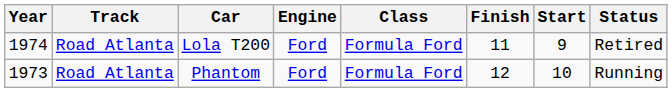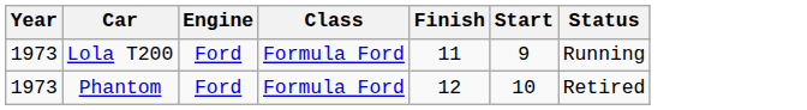- column: Track | Road Atlanta | Road Atlanta
Lola T200 | Year: 1974 -> 1973
Lola T200 | Status: Retired -> Running
Phantom | Status: Running -> Retired
